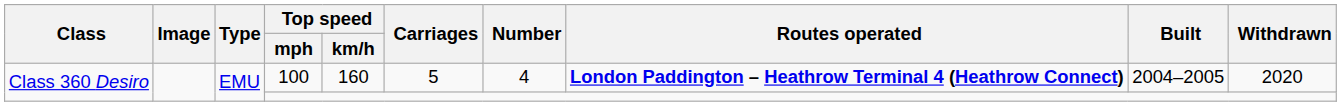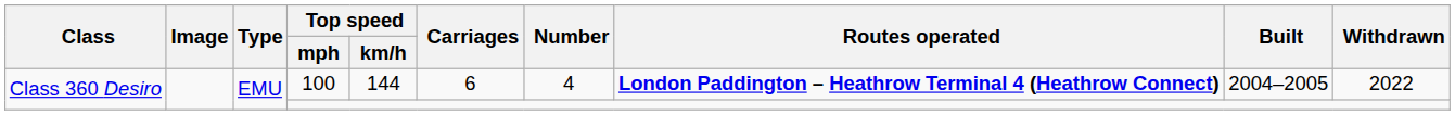100 | Top speed / km/h: 160 -> 144
100 | Carriages: 5 -> 6
100 | Withdrawn: 2020 -> 2022
